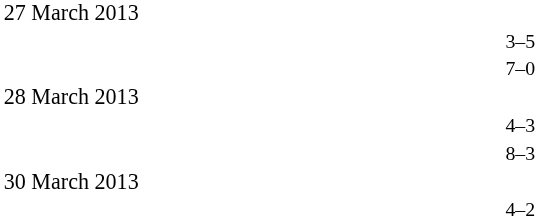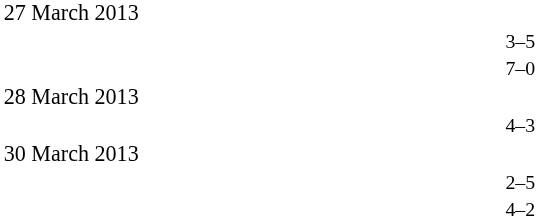- row: 8–3
+ row: 2–5
